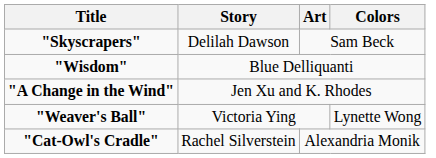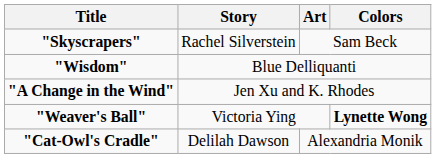"Skyscrapers" | Story: Delilah Dawson -> Rachel Silverstein
"Weaver's Ball" | Colors: normal -> bold
"Cat-Owl's Cradle" | Story: Rachel Silverstein -> Delilah Dawson
